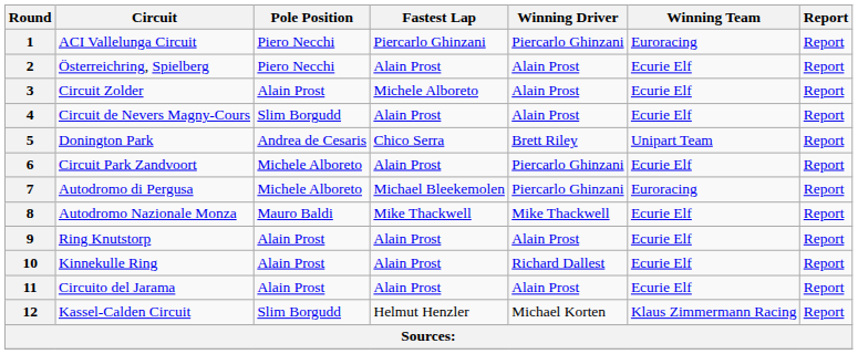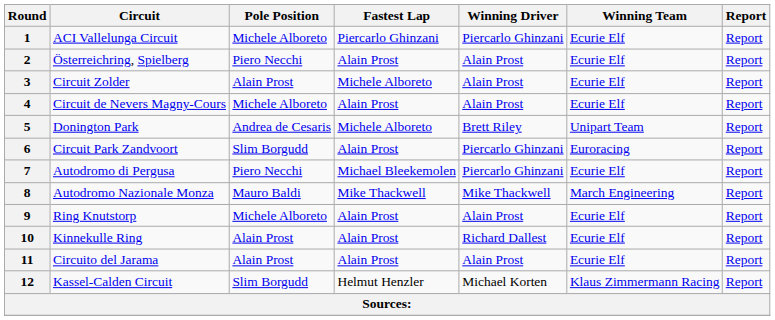1 | Pole Position: Piero Necchi -> Michele Alboreto
1 | Winning Team: Euroracing -> Ecurie Elf
4 | Pole Position: Slim Borgudd -> Michele Alboreto
5 | Fastest Lap: Chico Serra -> Michele Alboreto
6 | Pole Position: Michele Alboreto -> Slim Borgudd
6 | Winning Team: Ecurie Elf -> Euroracing
7 | Pole Position: Michele Alboreto -> Piero Necchi
7 | Winning Team: Euroracing -> Ecurie Elf
8 | Winning Team: Ecurie Elf -> March Engineering
9 | Pole Position: Alain Prost -> Michele Alboreto
